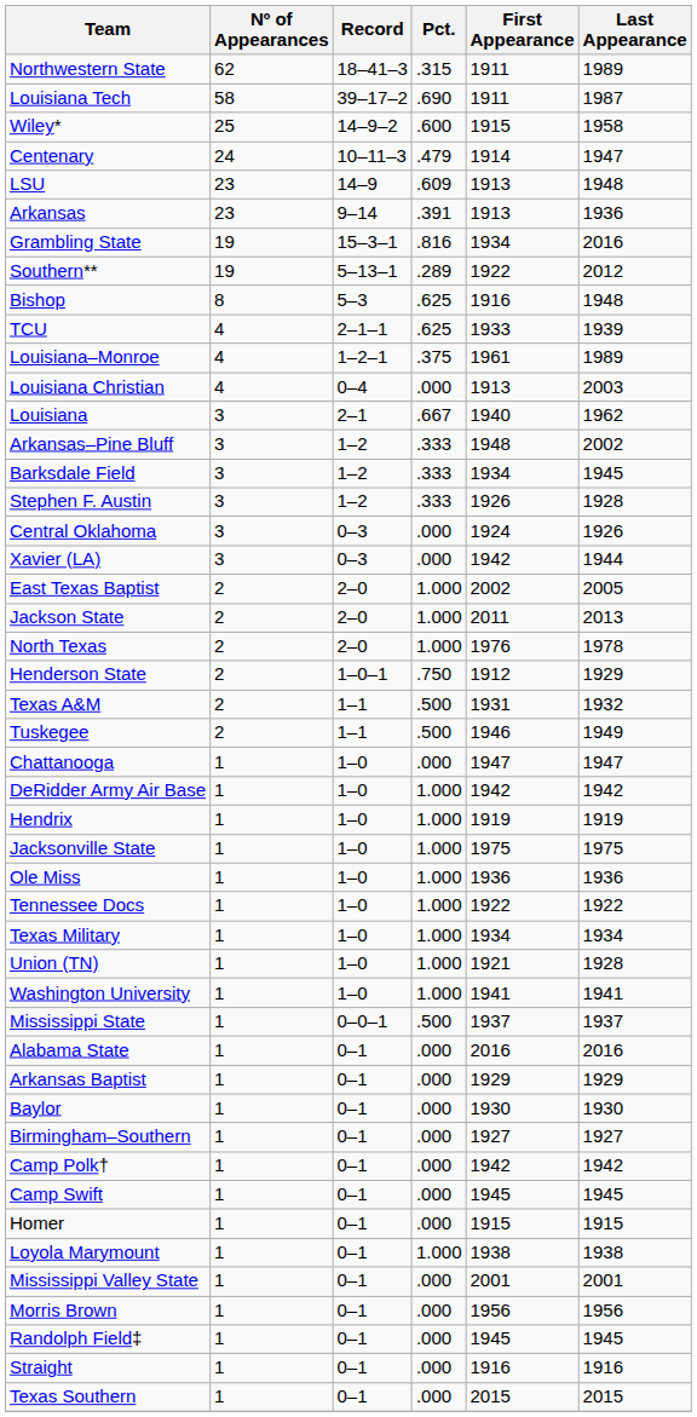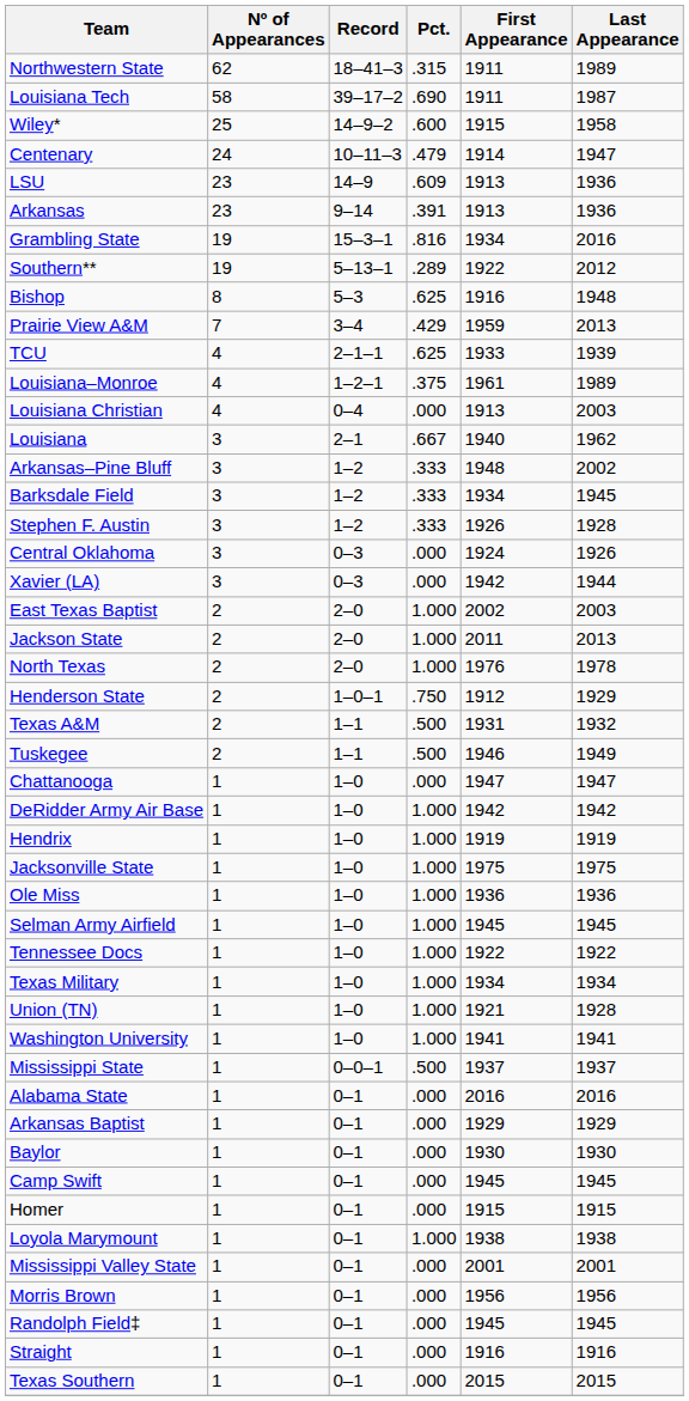LSU | Last Appearance: 1948 -> 1936
+ row: Prairie View A&M | 7 | 3–4 | .429 | 1959 | 2013
East Texas Baptist | Last Appearance: 2005 -> 2003
+ row: Selman Army Airfield | 1 | 1–0 | 1.000 | 1945 | 1945
- row: Birmingham–Southern | 1 | 0–1 | .000 | 1927 | 1927
- row: Camp Polk† | 1 | 0–1 | .000 | 1942 | 1942
